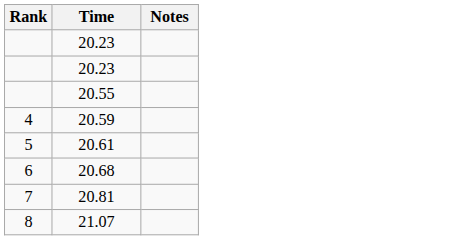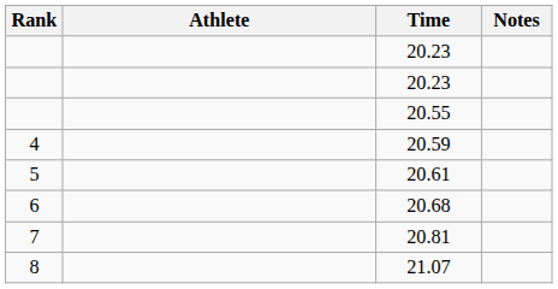+ column: Athlete
